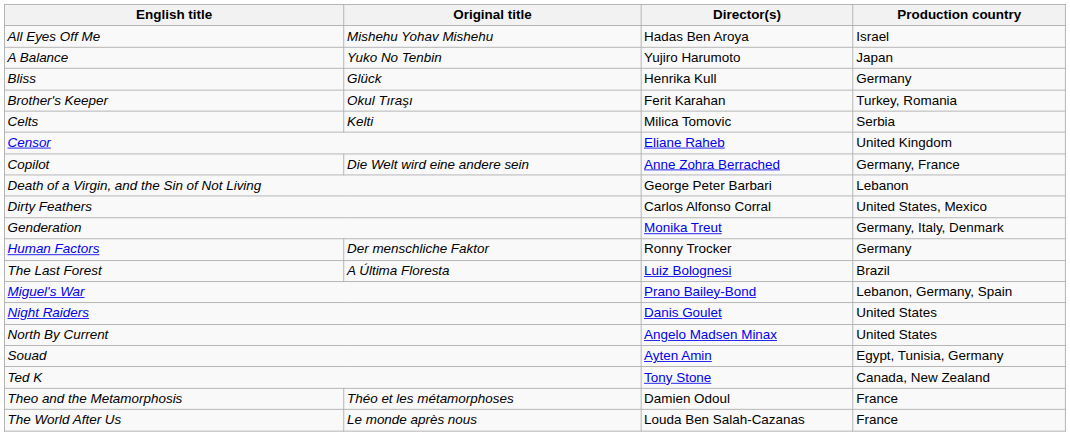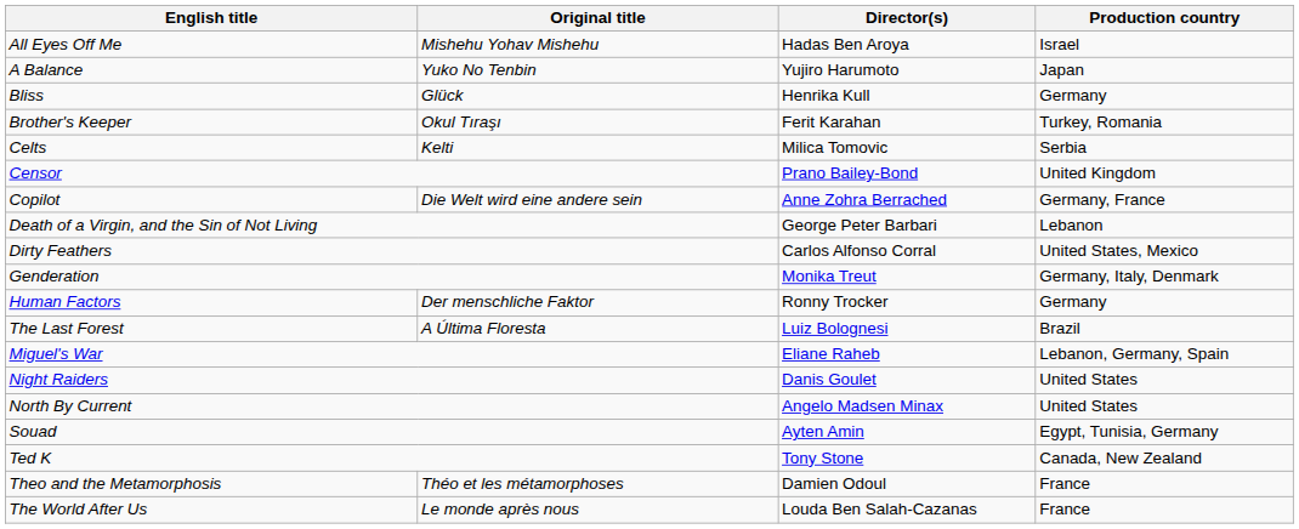Censor | Director(s): Eliane Raheb -> Prano Bailey-Bond
Miguel's War | Director(s): Prano Bailey-Bond -> Eliane Raheb
